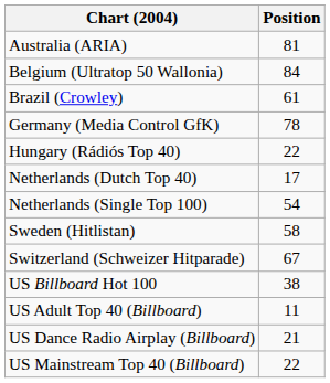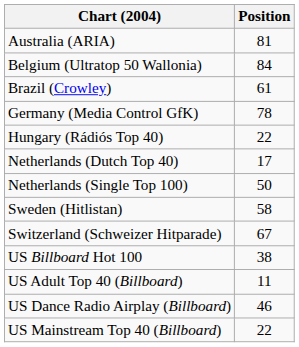Netherlands (Single Top 100) | Position: 54 -> 50
US Dance Radio Airplay (Billboard) | Position: 21 -> 46
